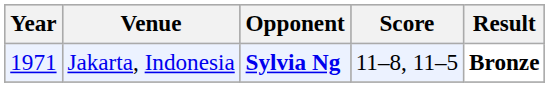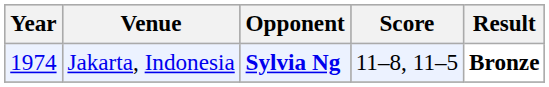Jakarta, Indonesia | Year: 1971 -> 1974
